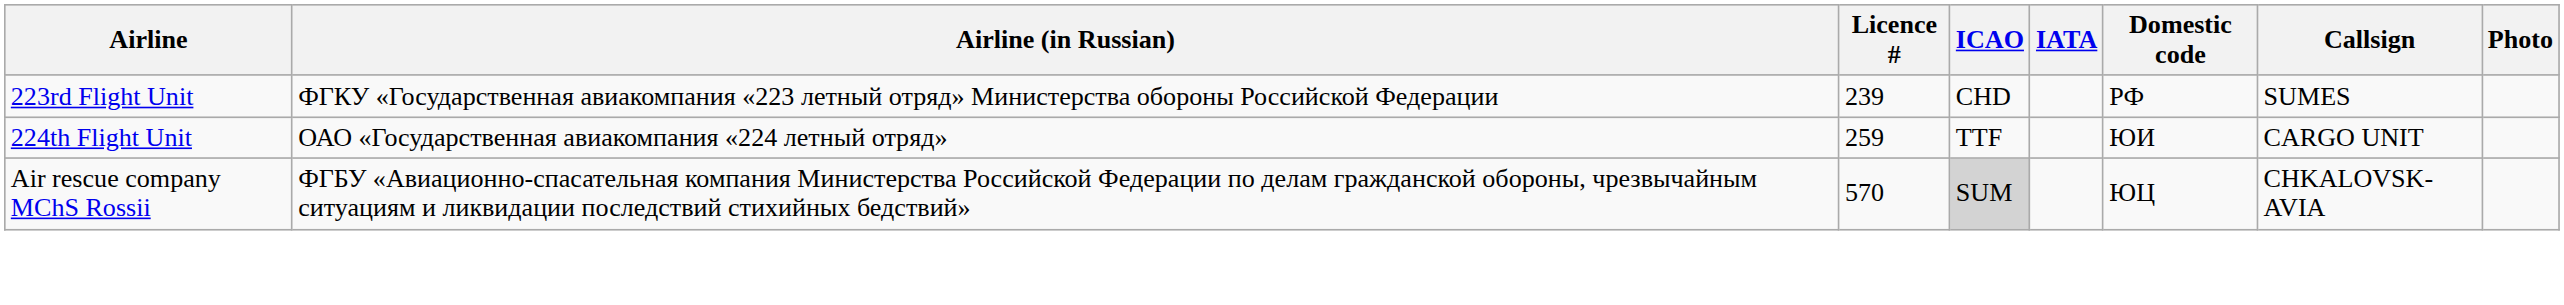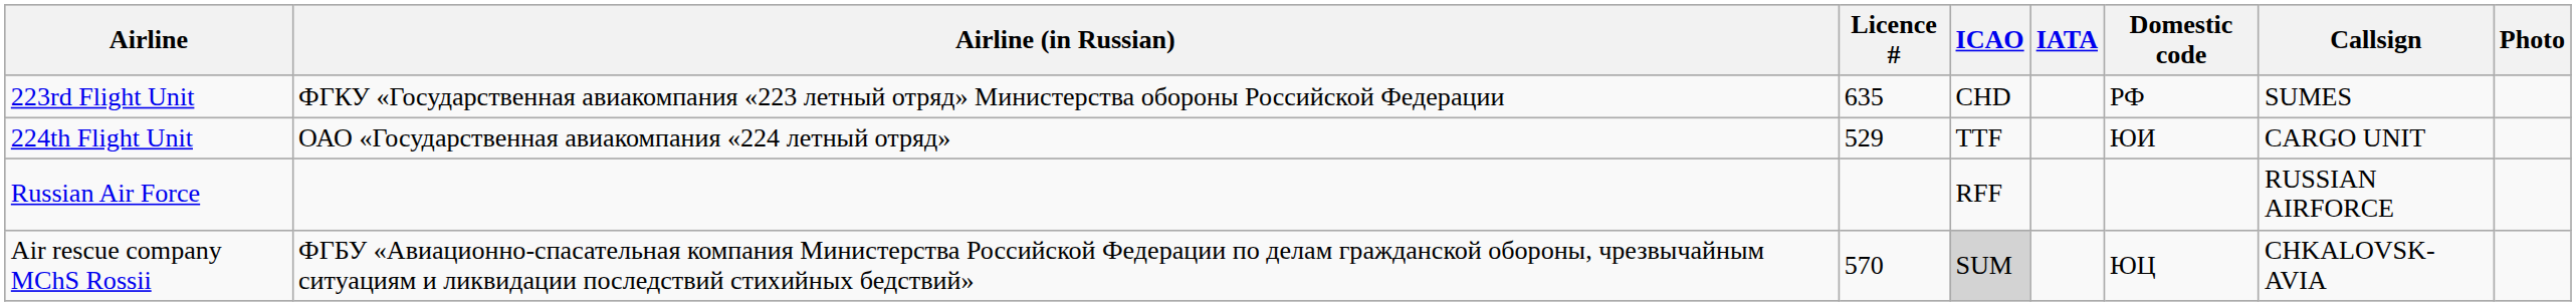223rd Flight Unit | Licence #: 239 -> 635
224th Flight Unit | Licence #: 259 -> 529
+ row: Russian Air Force | RFF | RUSSIAN AIRFORCE
